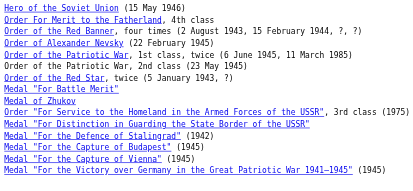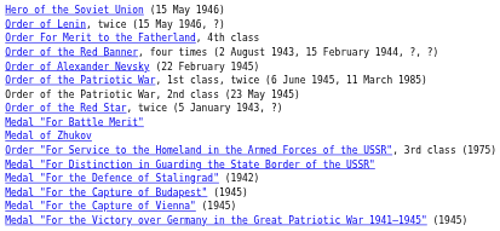+ row: Order of Lenin, twice (15 May 1946, ?)
